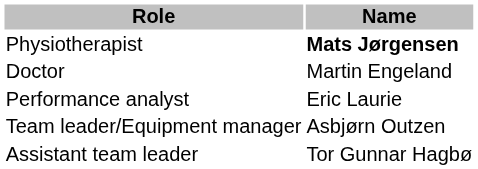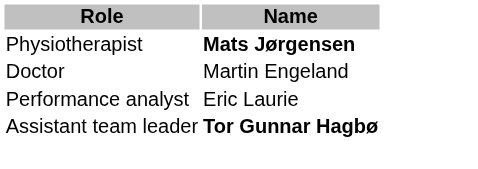- row: Team leader/Equipment manager | Asbjørn Outzen
Assistant team leader | Name: normal -> bold
